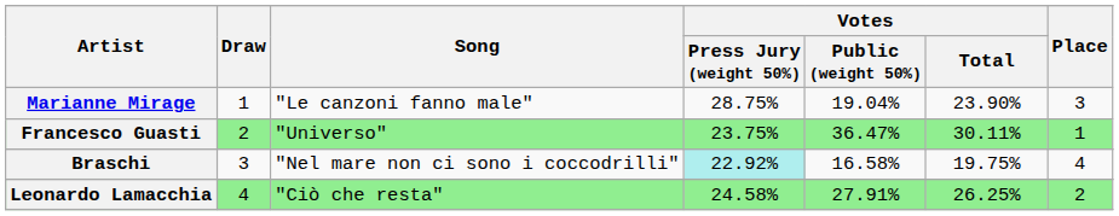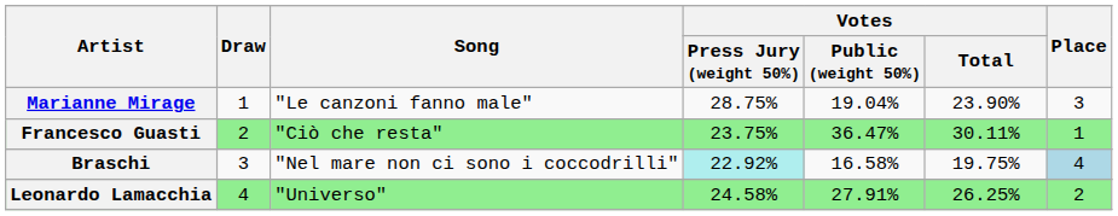Francesco Guasti | Song: "Universo" -> "Ciò che resta"
Braschi | Place: no background -> lightblue background
Leonardo Lamacchia | Song: "Ciò che resta" -> "Universo"
